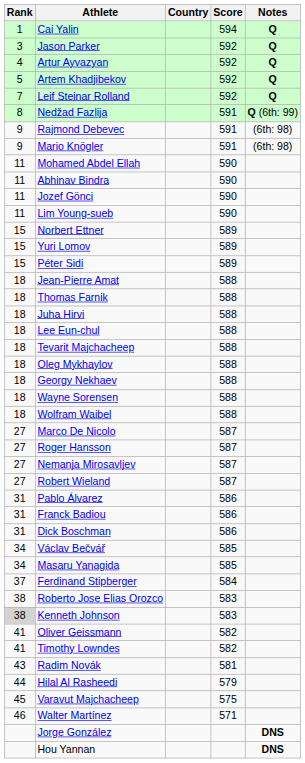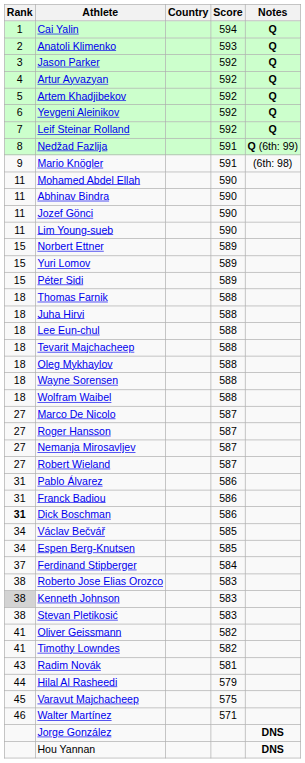+ row: 2 | Anatoli Klimenko | 593 | Q
+ row: 6 | Yevgeni Aleinikov | 592 | Q
- row: 9 | Rajmond Debevec | 591 | (6th: 98)
- row: 18 | Jean-Pierre Amat | 588
- row: 18 | Georgy Nekhaev | 588
Dick Boschman | Rank: normal -> bold
+ row: 34 | Espen Berg-Knutsen | 585
- row: 34 | Masaru Yanagida | 585
+ row: 38 | Stevan Pletikosić | 583
